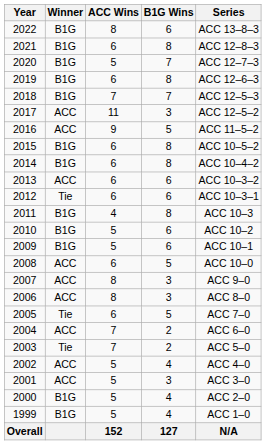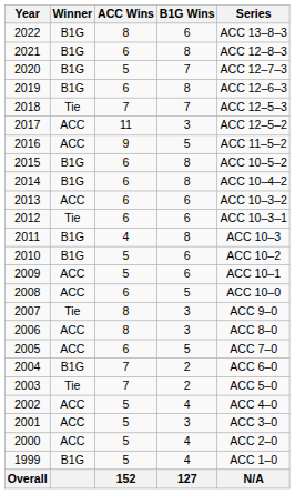2018 | Winner: B1G -> Tie
2009 | Winner: B1G -> ACC
2007 | Winner: ACC -> Tie
2005 | Winner: Tie -> ACC
2004 | Winner: ACC -> B1G
2000 | Winner: B1G -> ACC
